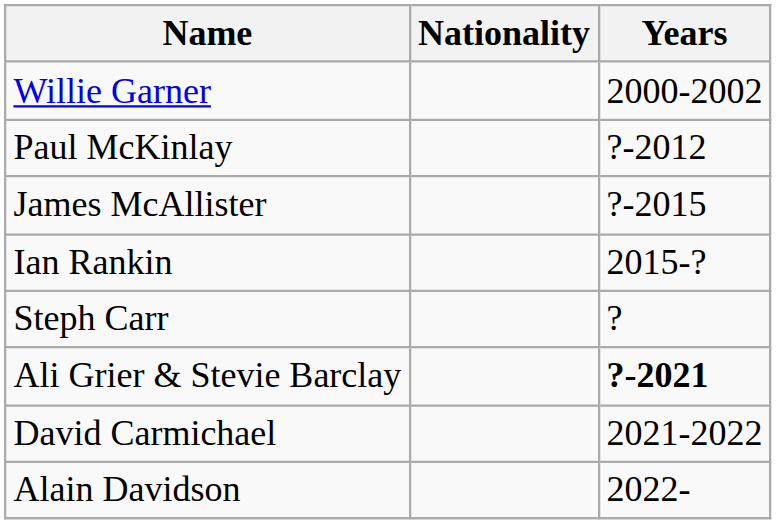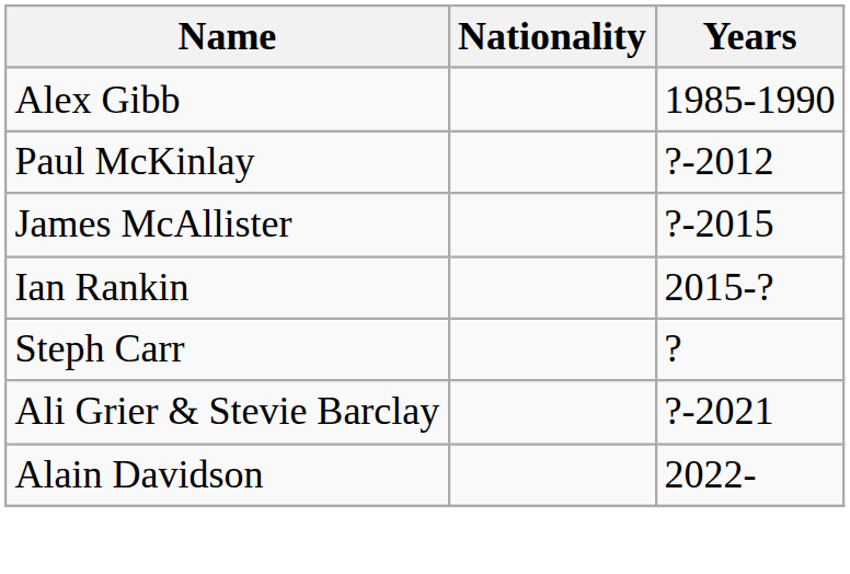+ row: Alex Gibb | 1985-1990
- row: Willie Garner | 2000-2002
Ali Grier & Stevie Barclay | Years: bold -> normal
- row: David Carmichael | 2021-2022
